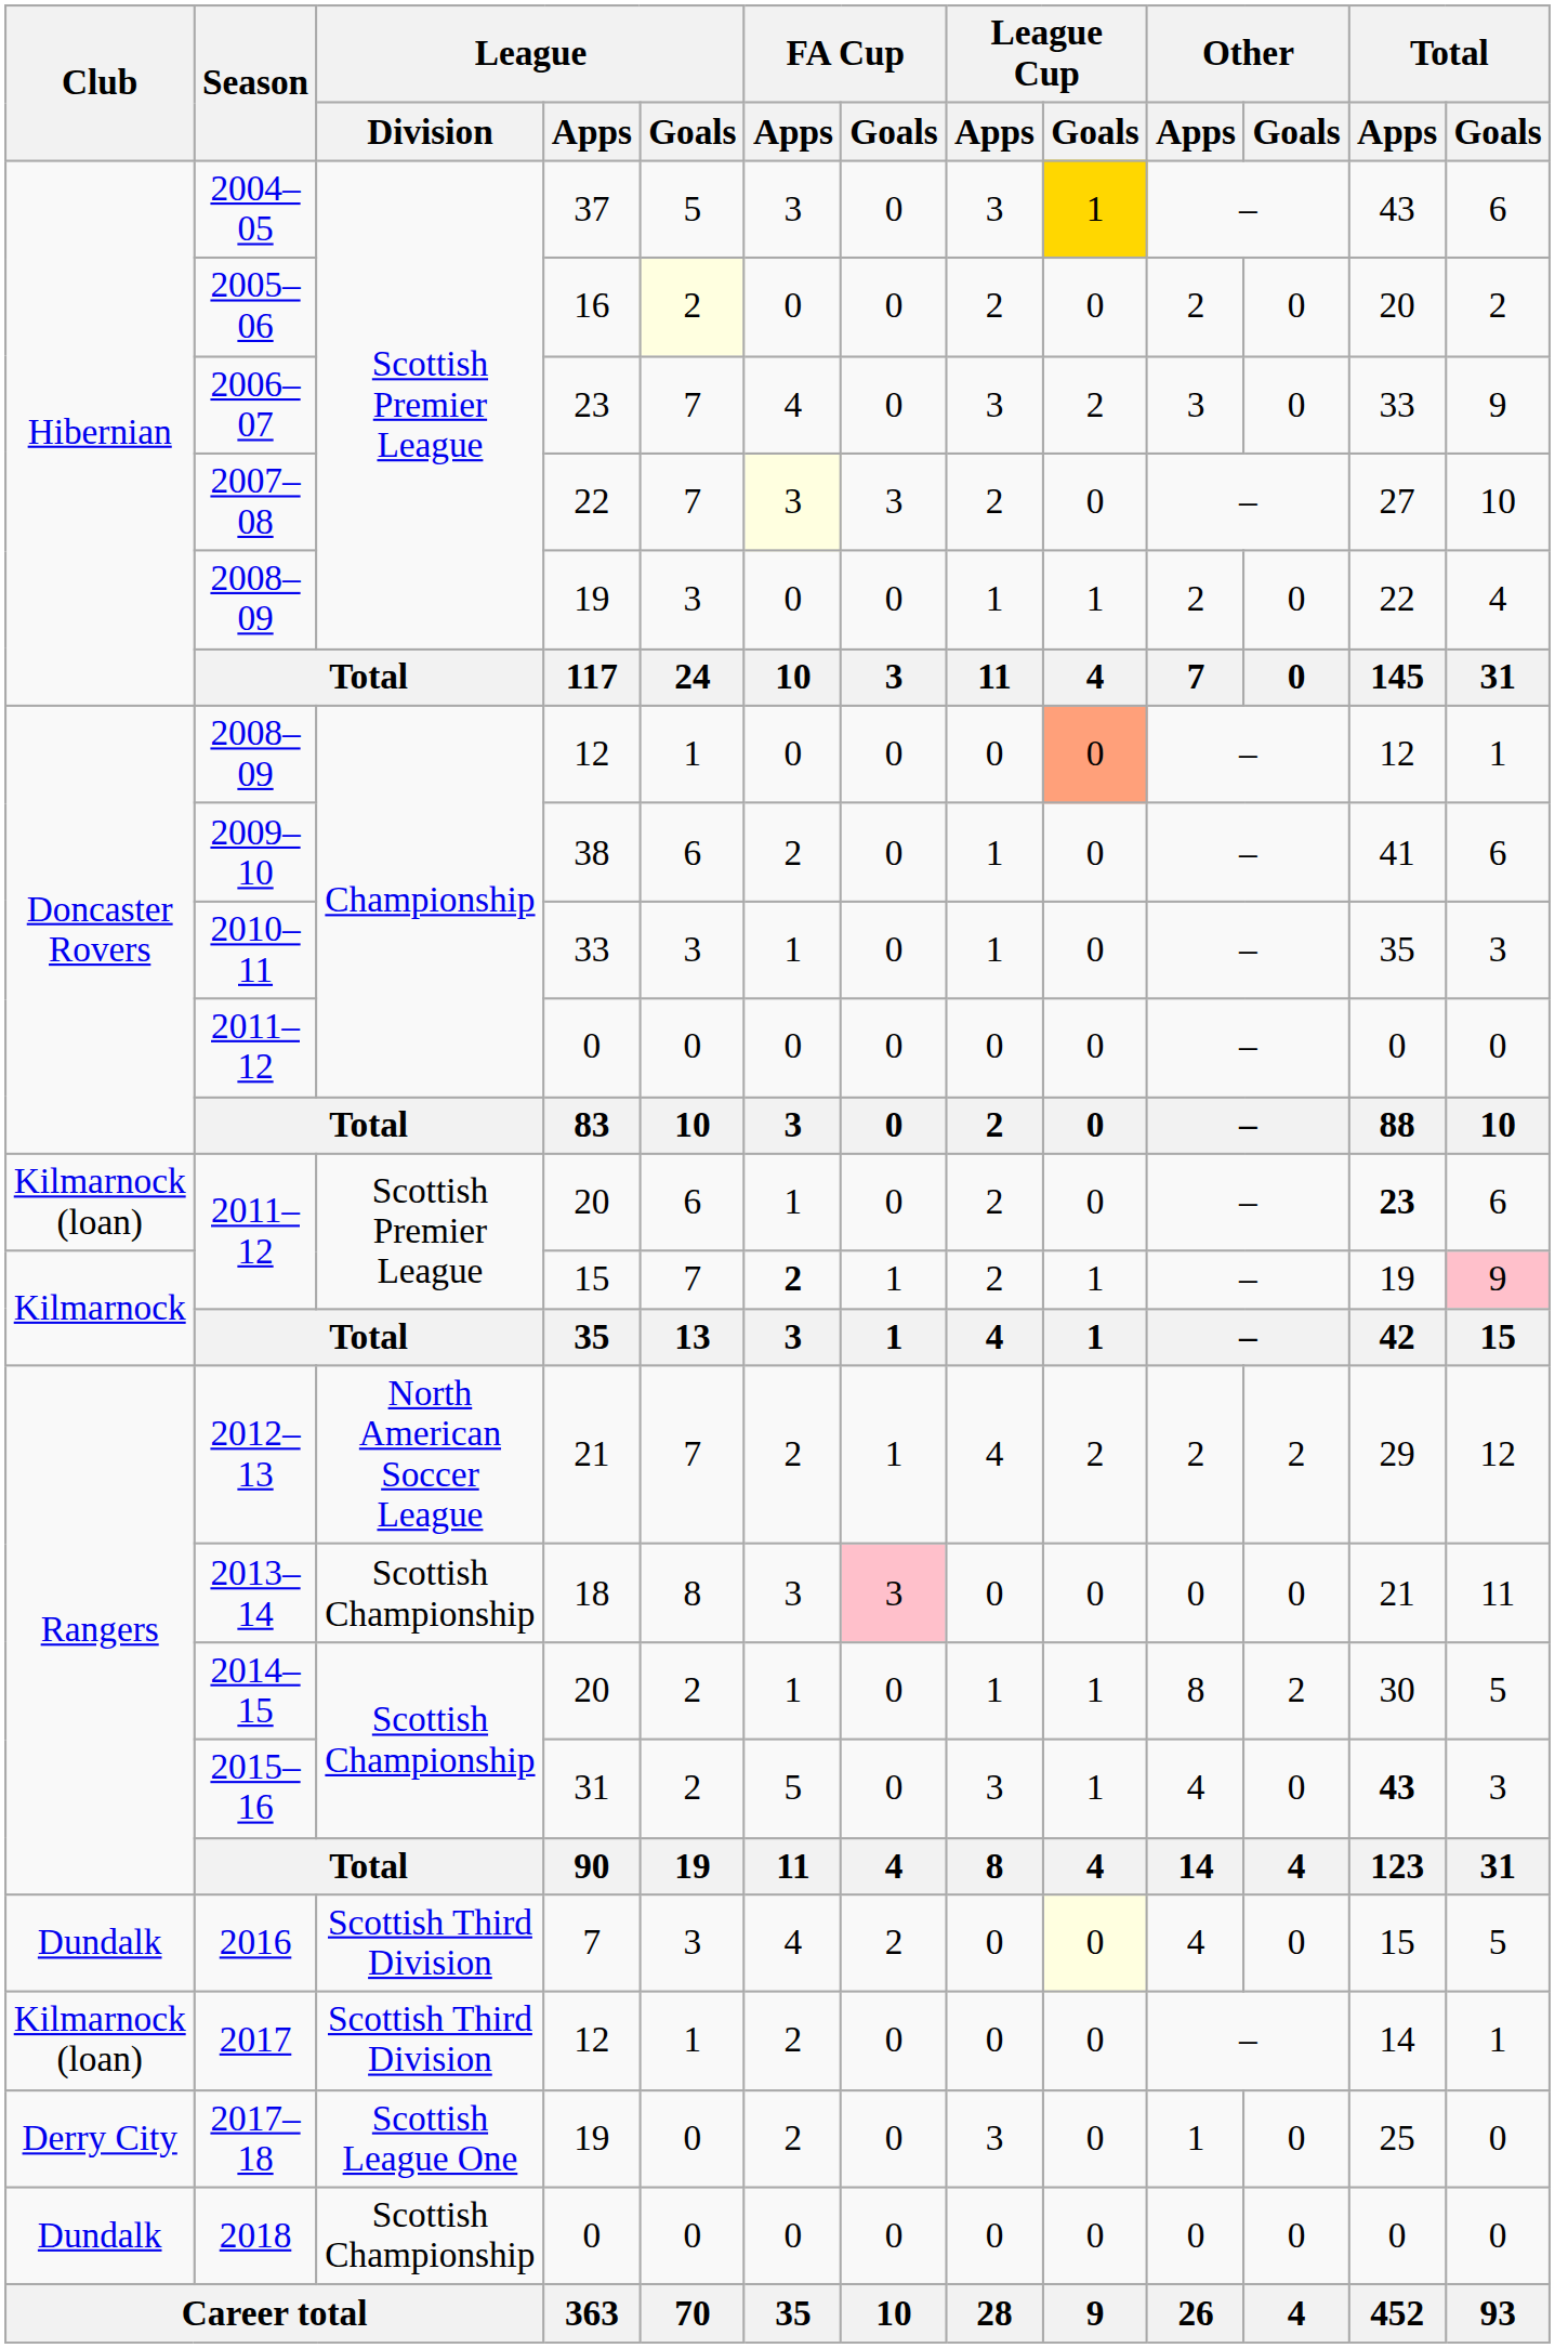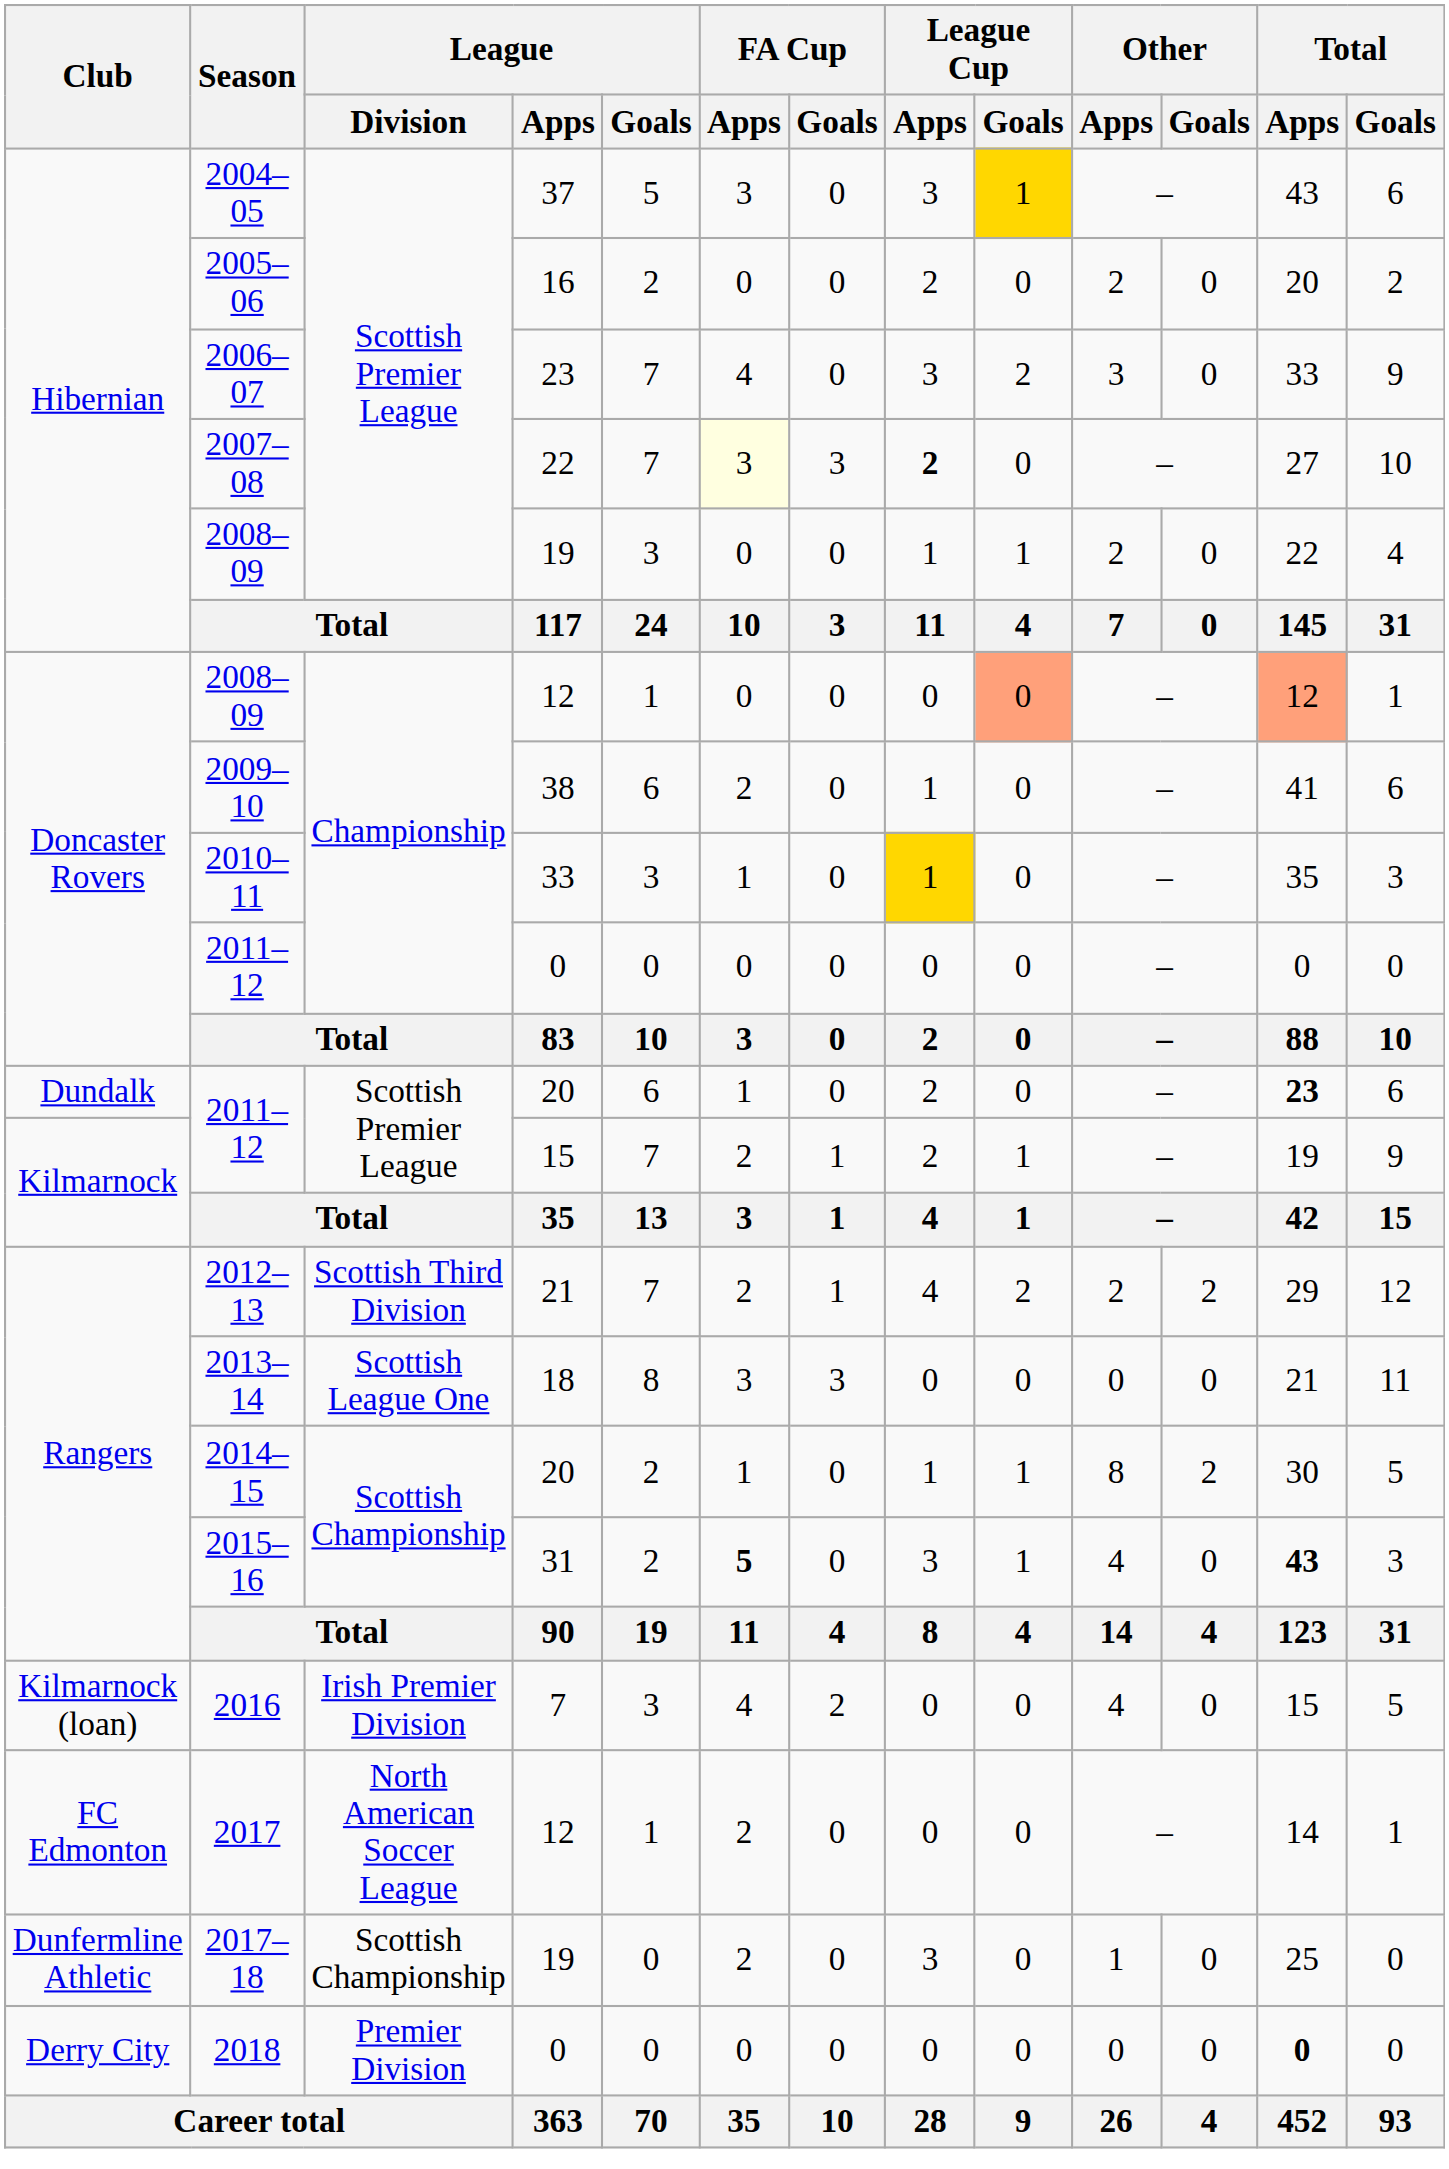2005–06 | League / Goals: lightyellow background -> no background
2007–08 | League Cup / Apps: normal -> bold
2008–09 / 12 | Total / Apps: no background -> lightsalmon background
2010–11 | League Cup / Apps: no background -> gold background
2011–12 / 20 | Club: Kilmarnock (loan) -> Dundalk
2011–12 / 15 | FA Cup / Apps: bold -> normal
2011–12 / 15 | Total / Goals: pink background -> no background
2012–13 | League / Division: North American Soccer League -> Scottish Third Division
2013–14 | League / Division: Scottish Championship -> Scottish League One
2013–14 | FA Cup / Goals: pink background -> no background
2015–16 | FA Cup / Apps: normal -> bold
2016 | Club: Dundalk -> Kilmarnock (loan)
2016 | League / Division: Scottish Third Division -> Irish Premier Division
2016 | League Cup / Goals: lightyellow background -> no background
2017 | Club: Kilmarnock (loan) -> FC Edmonton
2017 | League / Division: Scottish Third Division -> North American Soccer League
2017–18 | Club: Derry City -> Dunfermline Athletic
2017–18 | League / Division: Scottish League One -> Scottish Championship
2018 | Club: Dundalk -> Derry City
2018 | League / Division: Scottish Championship -> Premier Division
2018 | Total / Apps: normal -> bold
